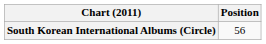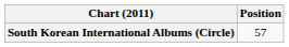South Korean International Albums (Circle) | Position: 56 -> 57
